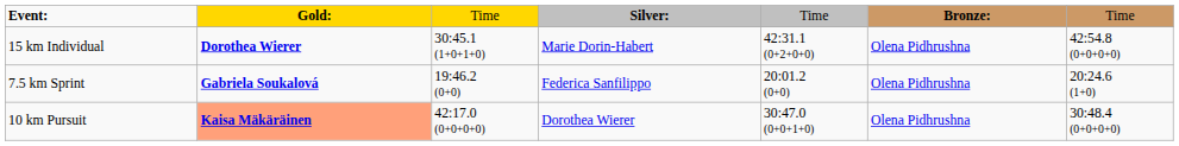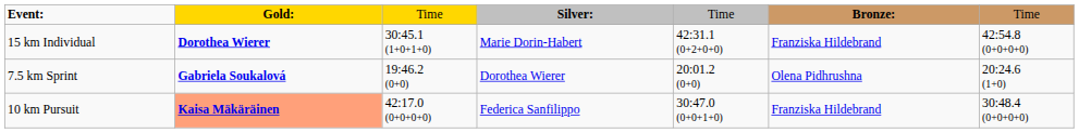15 km Individual | column 6: Olena Pidhrushna -> Franziska Hildebrand
7.5 km Sprint | column 4: Federica Sanfilippo -> Dorothea Wierer
10 km Pursuit | column 4: Dorothea Wierer -> Federica Sanfilippo
10 km Pursuit | column 6: Olena Pidhrushna -> Franziska Hildebrand
